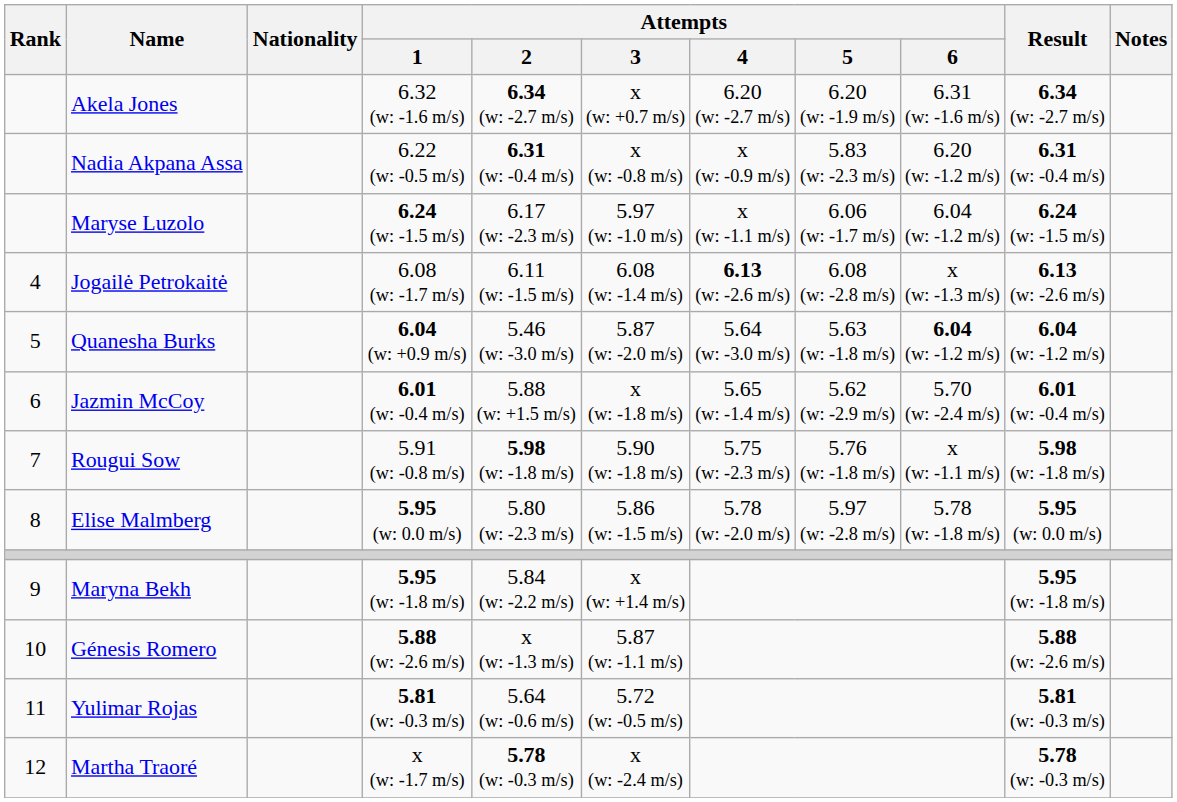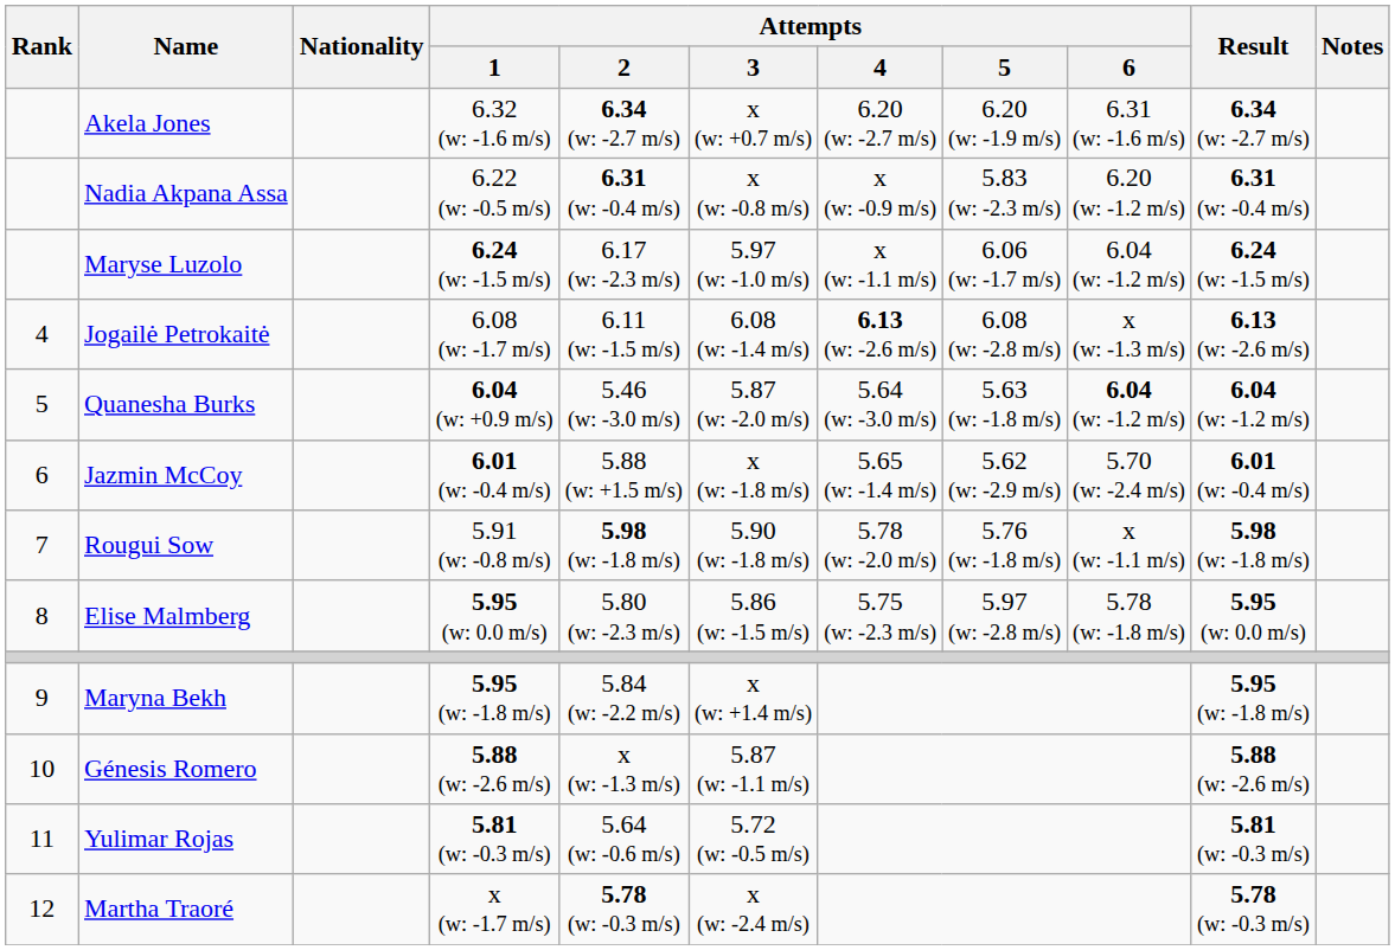Rougui Sow | Attempts / 4: 5.75 (w: -2.3 m/s) -> 5.78 (w: -2.0 m/s)
Elise Malmberg | Attempts / 4: 5.78 (w: -2.0 m/s) -> 5.75 (w: -2.3 m/s)
